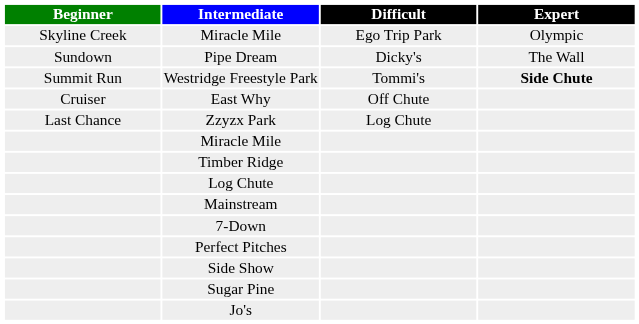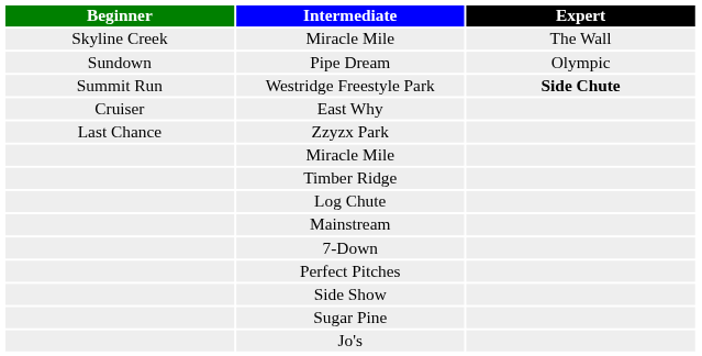- column: Difficult | Ego Trip Park | Dicky's | Tommi's | Off Chute | Log Chute
Skyline Creek / Miracle Mile | Expert: Olympic -> The Wall
Pipe Dream | Expert: The Wall -> Olympic
